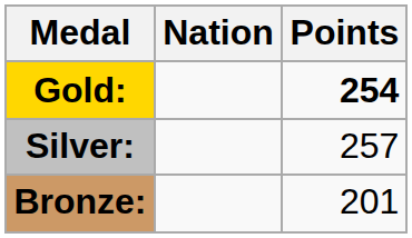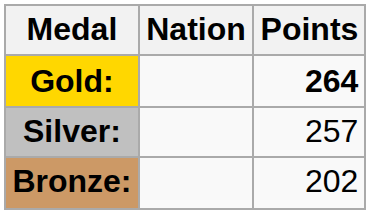Gold: | Points: 254 -> 264
Bronze: | Points: 201 -> 202
